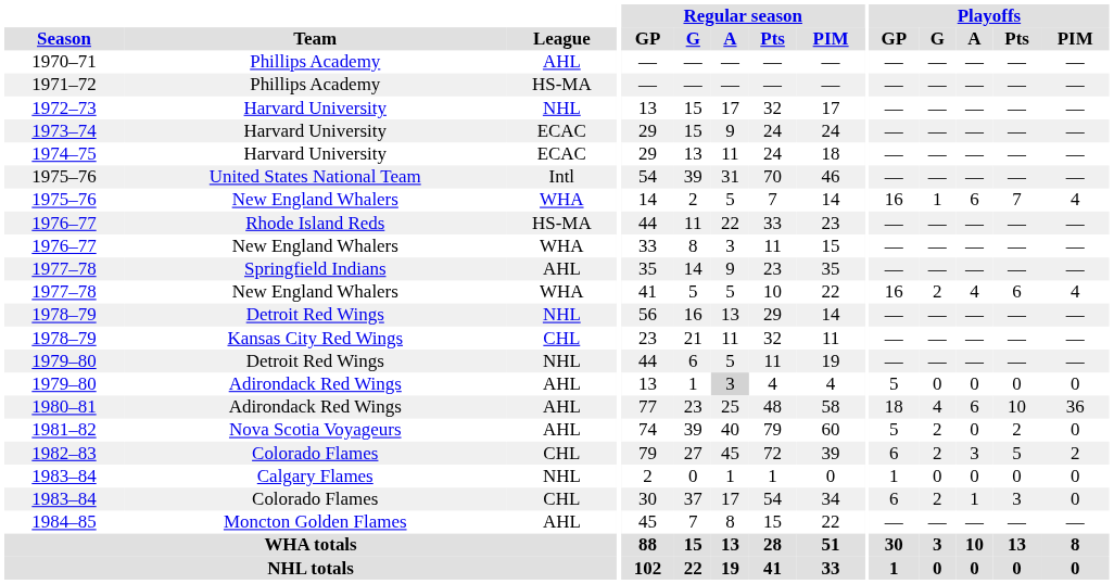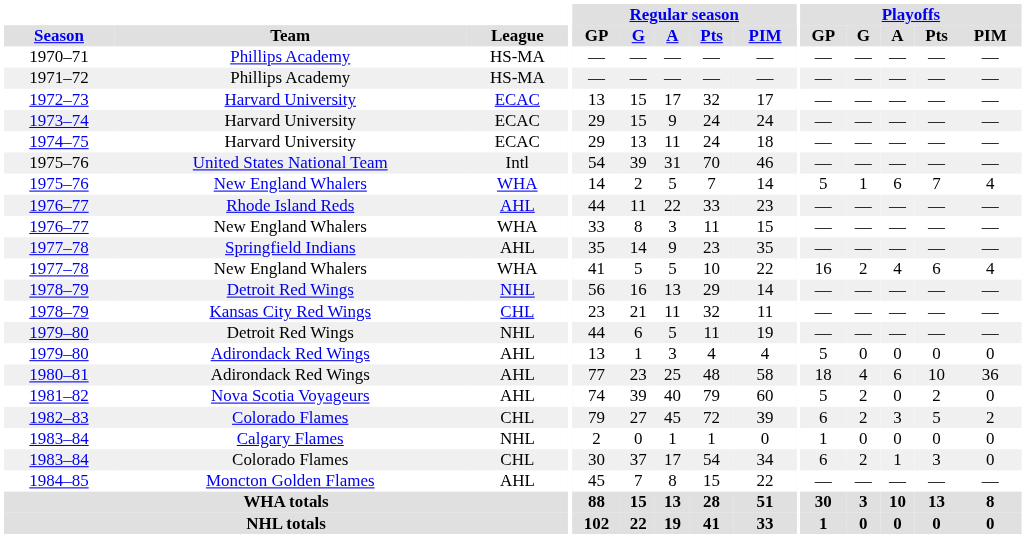1970–71 | League: AHL -> HS-MA
1972–73 | League: NHL -> ECAC
1975–76 / New England Whalers | Playoffs / GP: 16 -> 5
1976–77 / Rhode Island Reds | League: HS-MA -> AHL
1979–80 / Adirondack Red Wings | Regular season / A: lightgrey background -> no background
